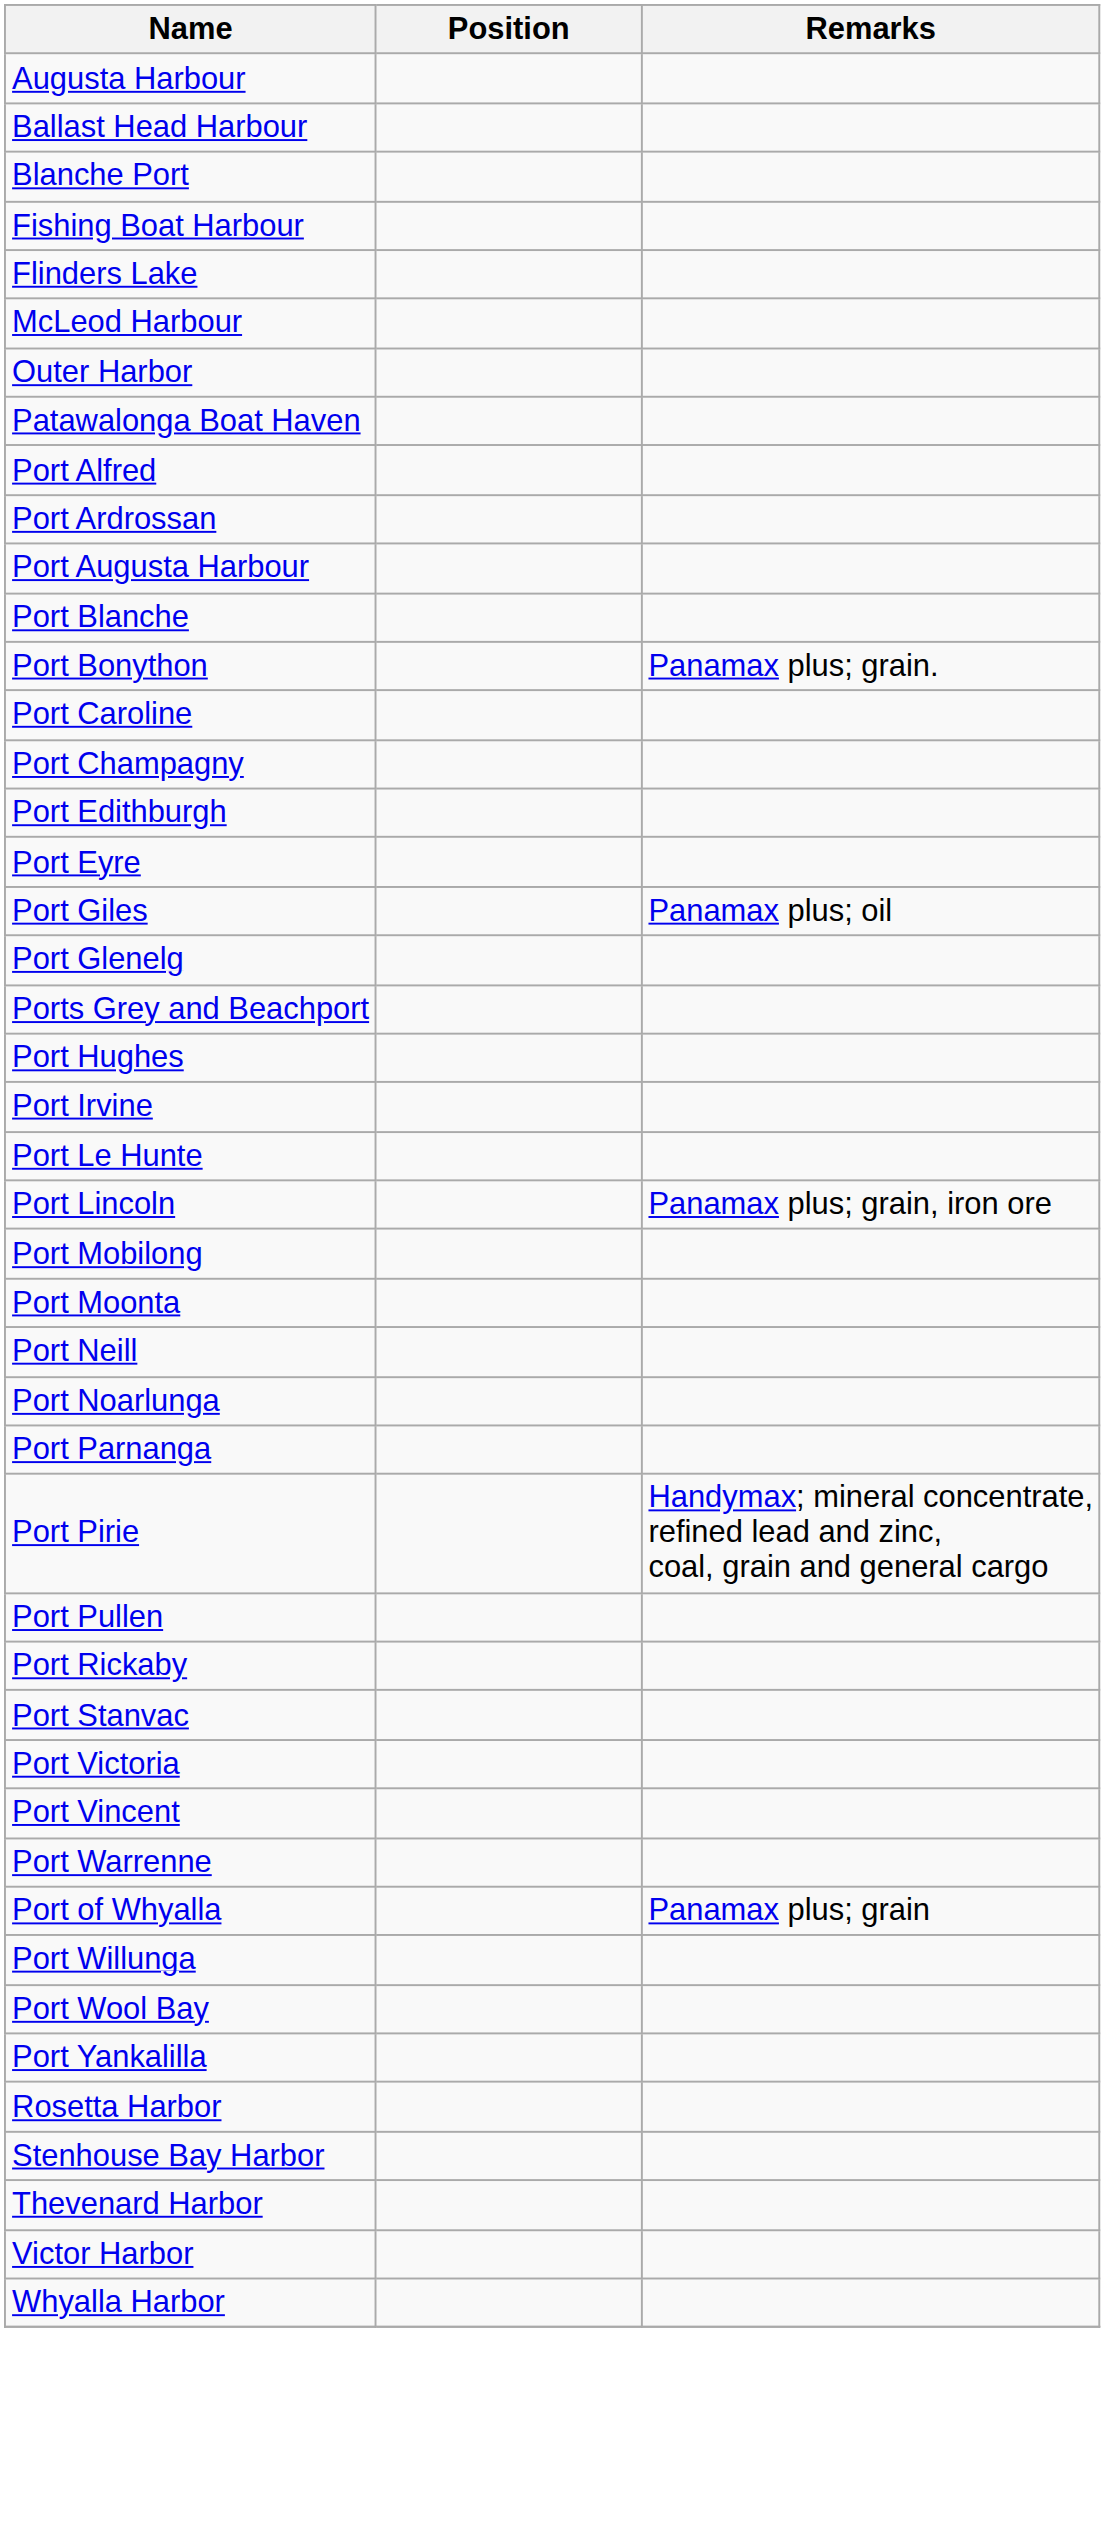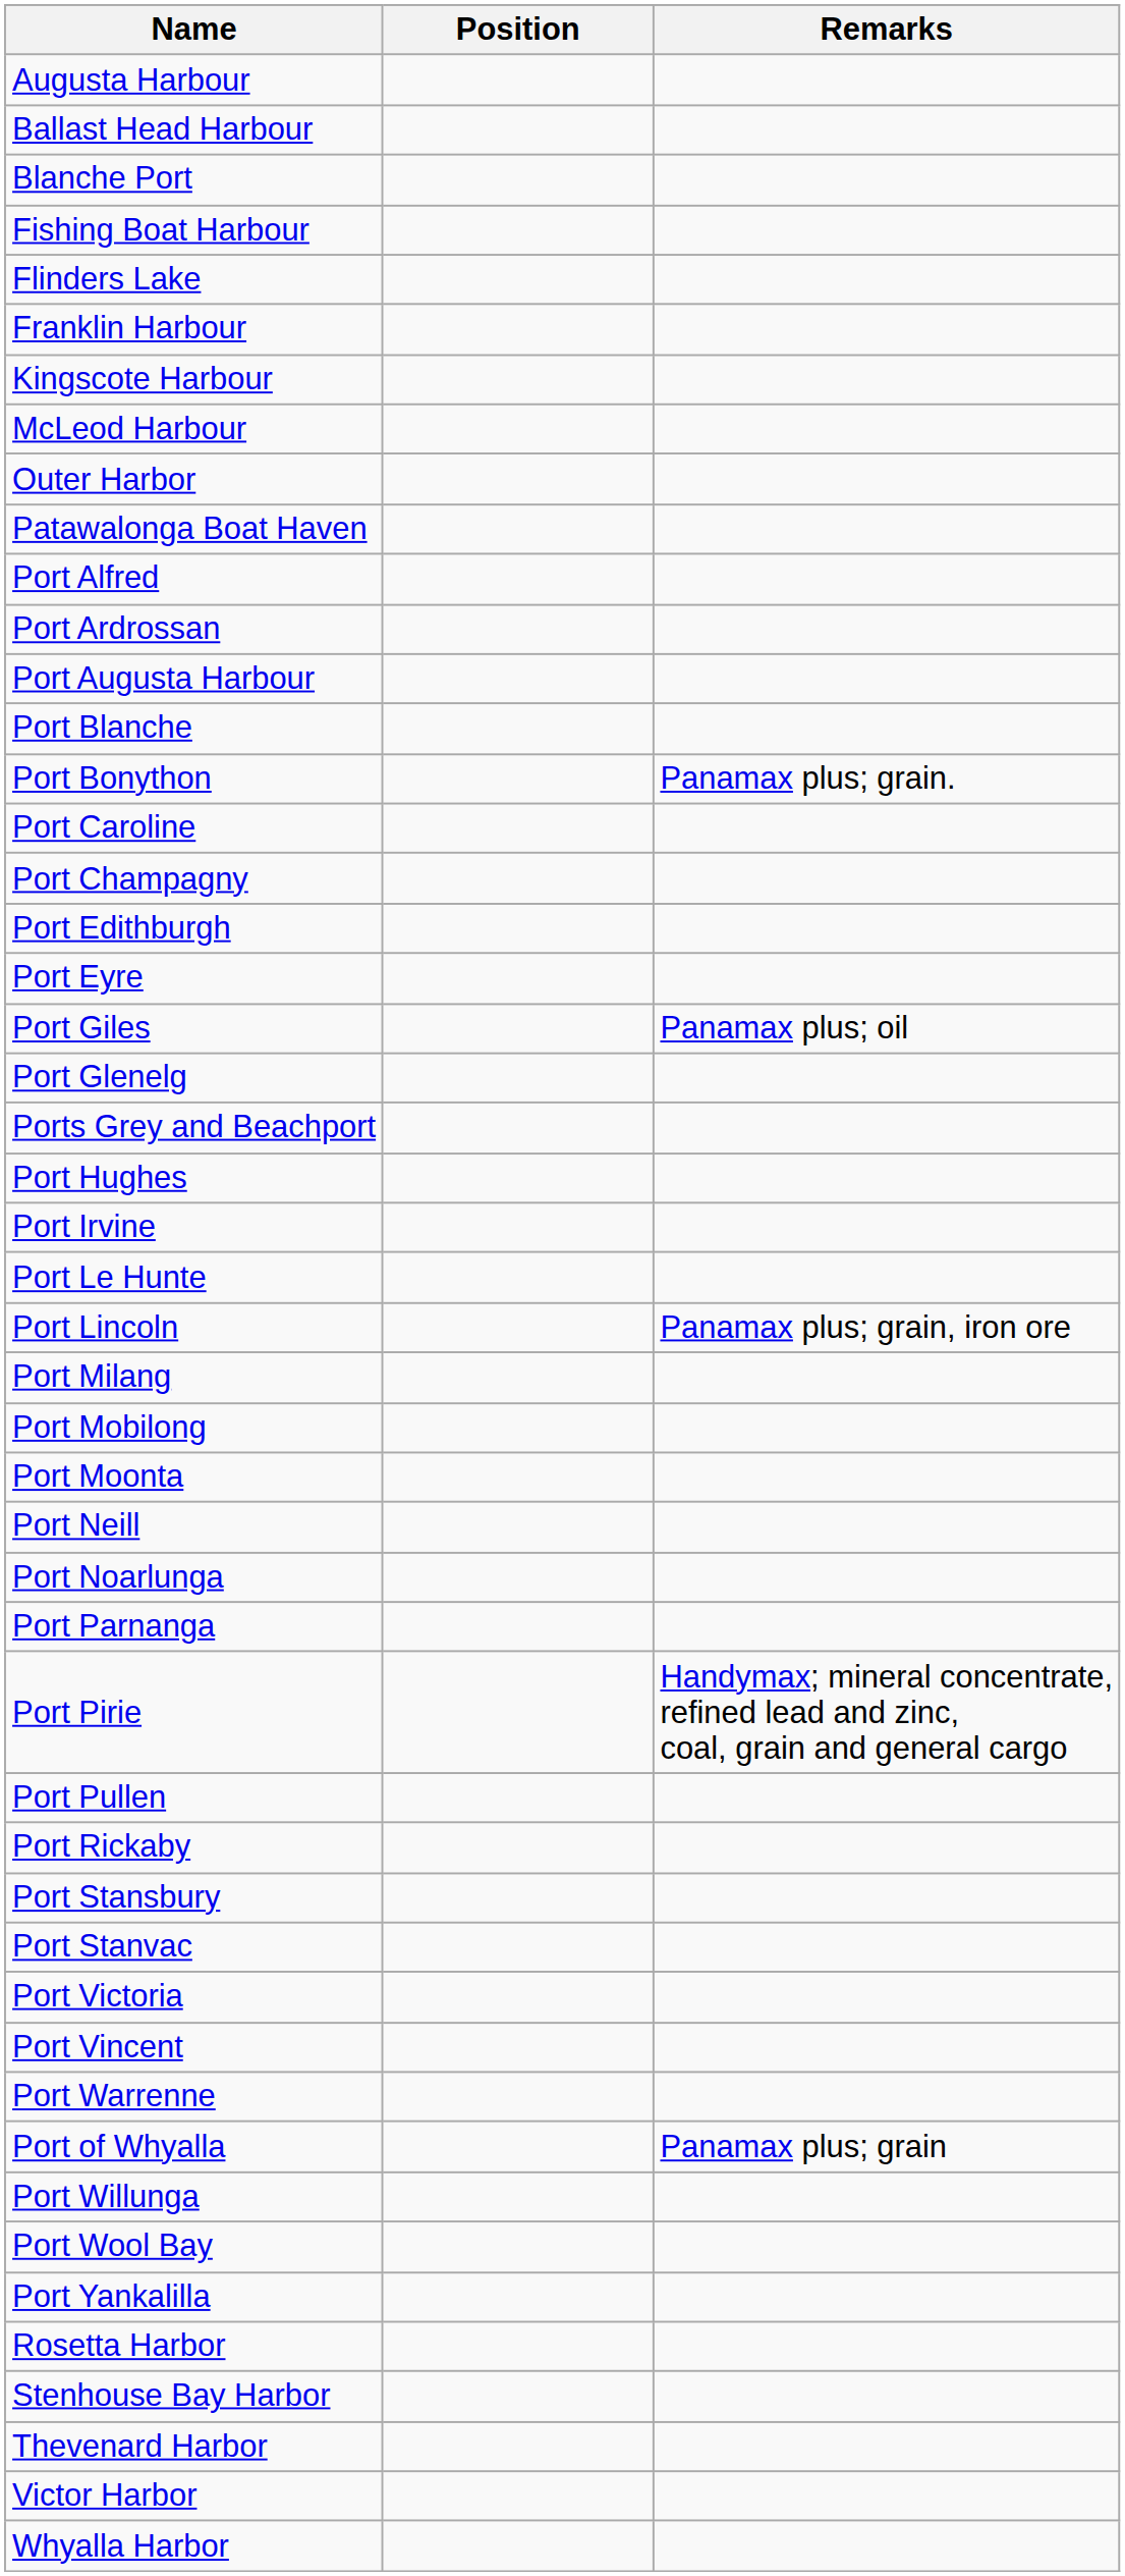+ row: Franklin Harbour
+ row: Kingscote Harbour
+ row: Port Milang
+ row: Port Stansbury
